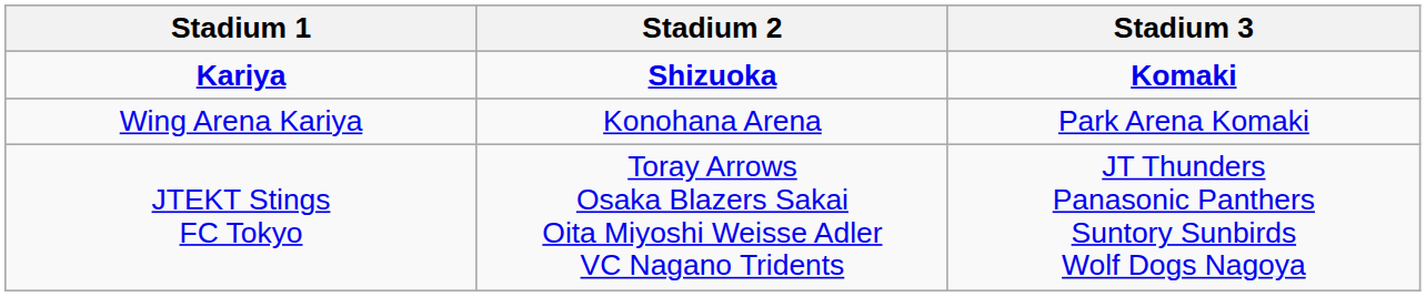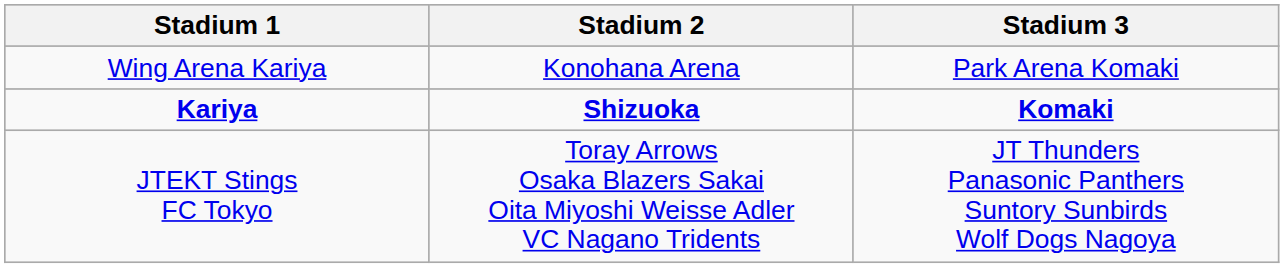rows swapped: Kariya <-> Wing Arena Kariya
